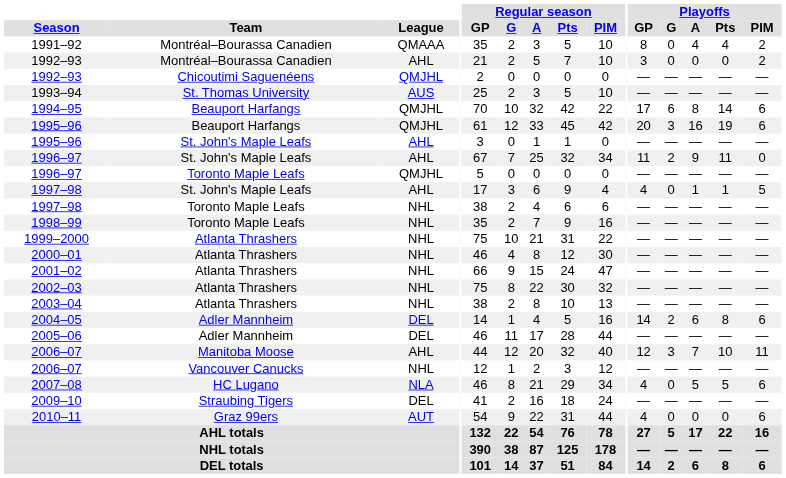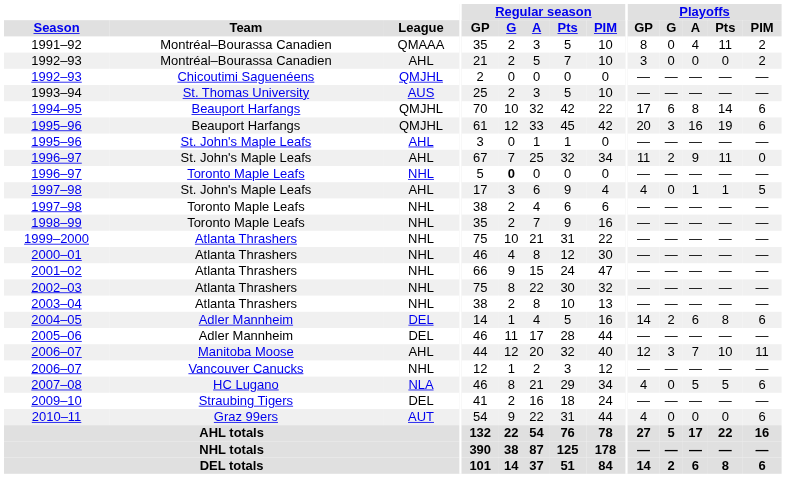1991–92 | Playoffs / Pts: 4 -> 11
1996–97 / Toronto Maple Leafs | League: QMJHL -> NHL
1996–97 / Toronto Maple Leafs | Regular season / G: normal -> bold
